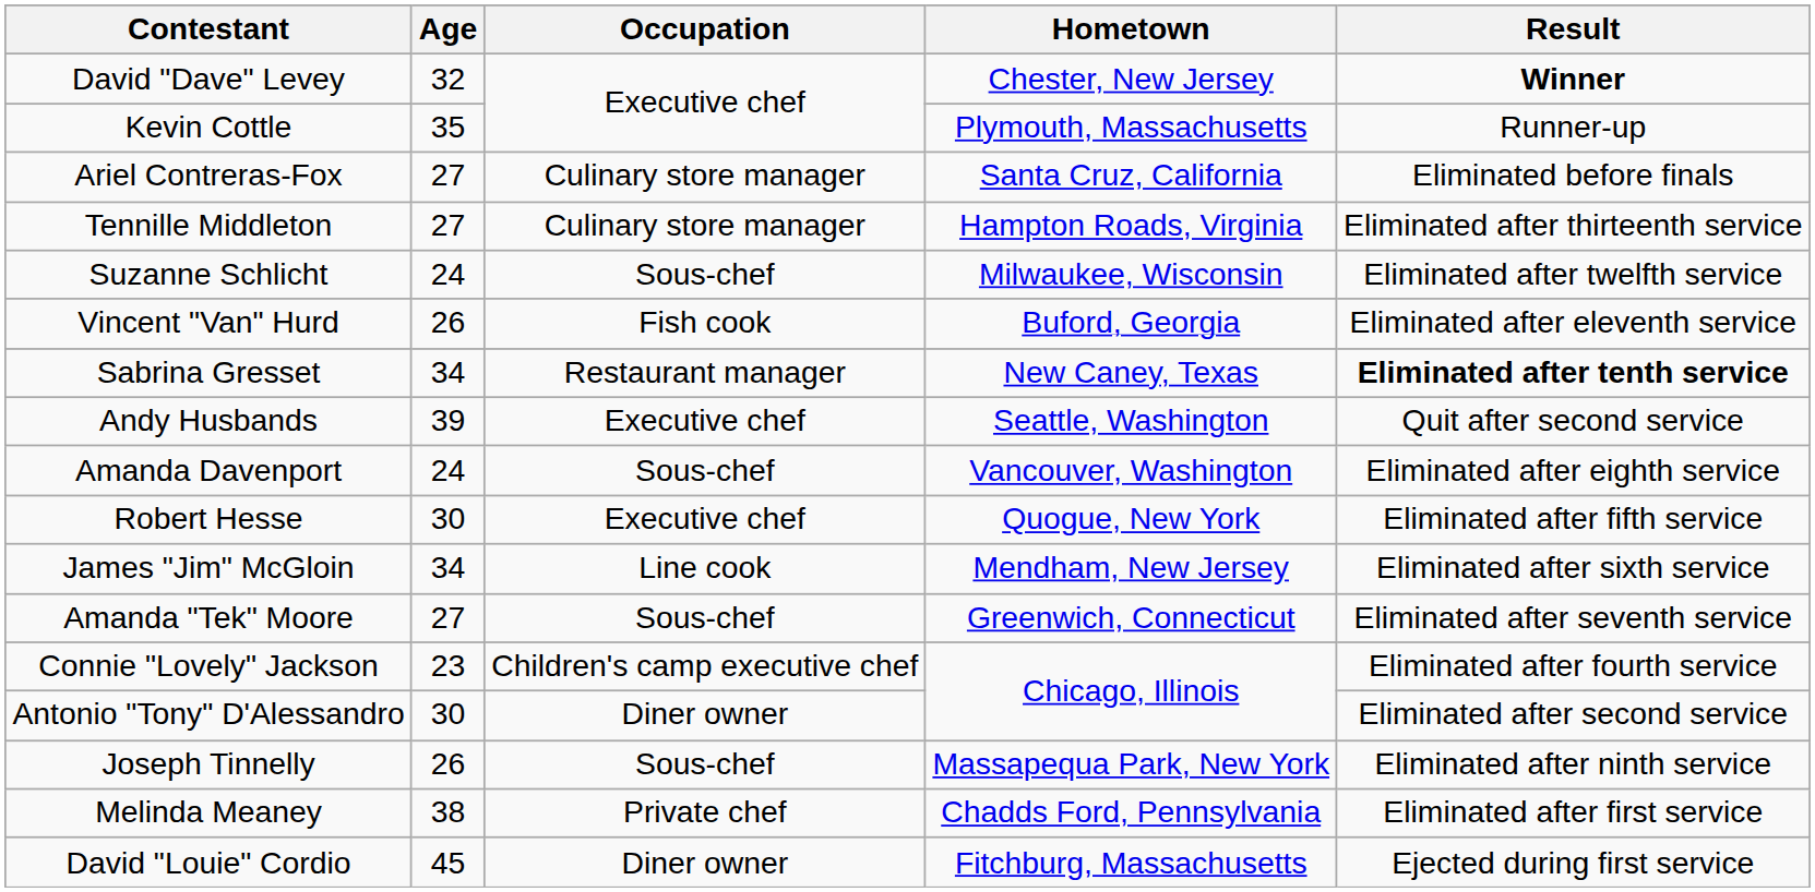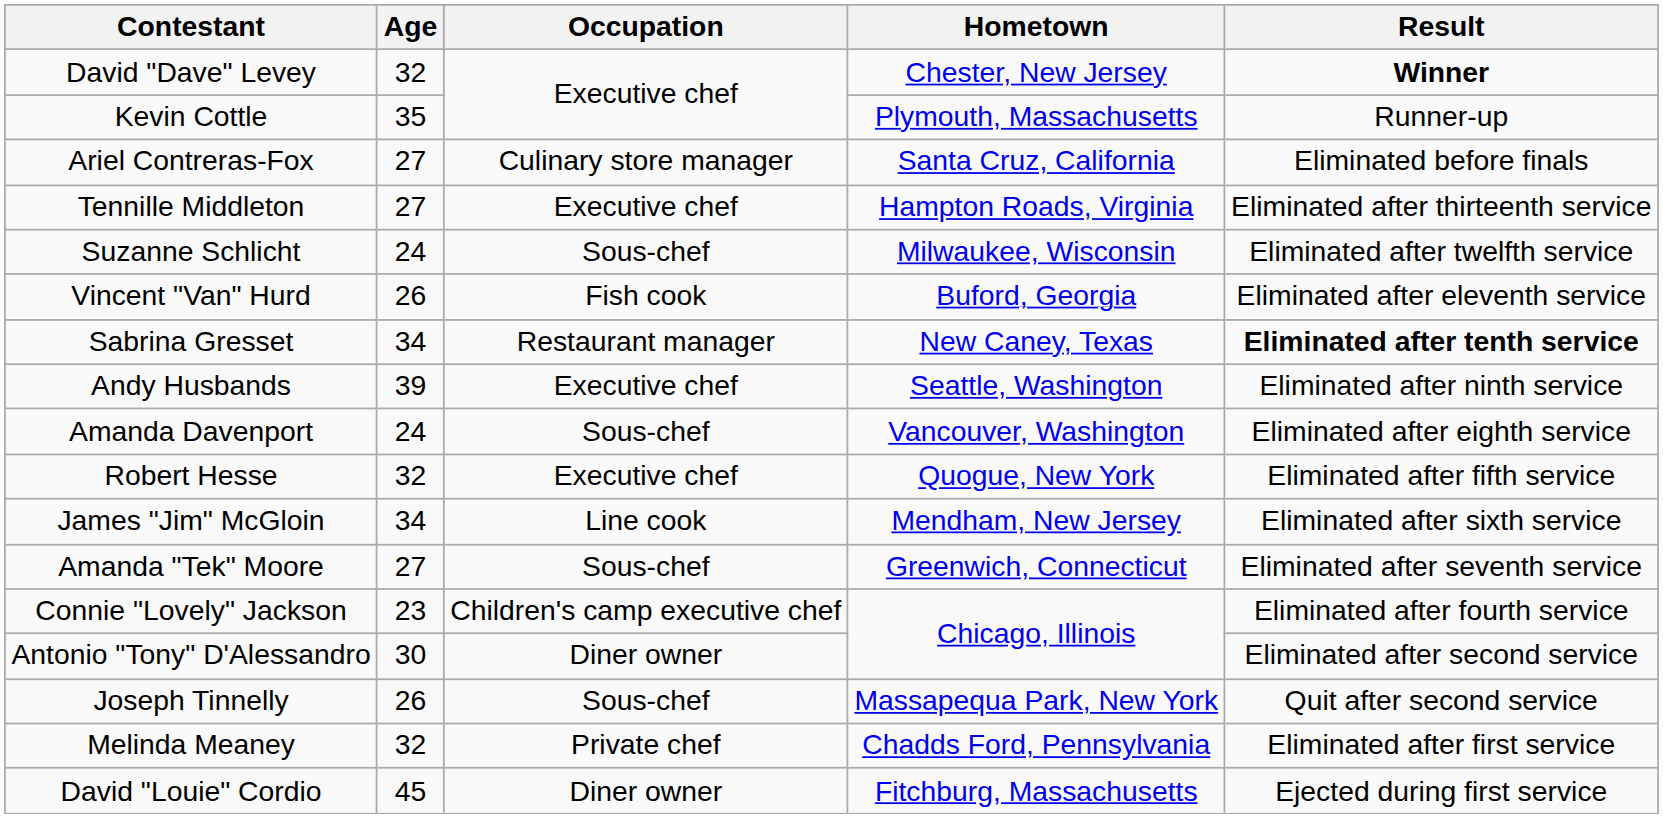Tennille Middleton | Occupation: Culinary store manager -> Executive chef
Andy Husbands | Result: Quit after second service -> Eliminated after ninth service
Robert Hesse | Age: 30 -> 32
Joseph Tinnelly | Result: Eliminated after ninth service -> Quit after second service
Melinda Meaney | Age: 38 -> 32
